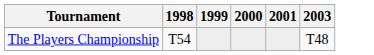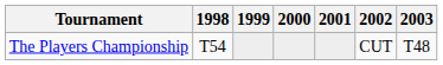+ column: 2002 | CUT
